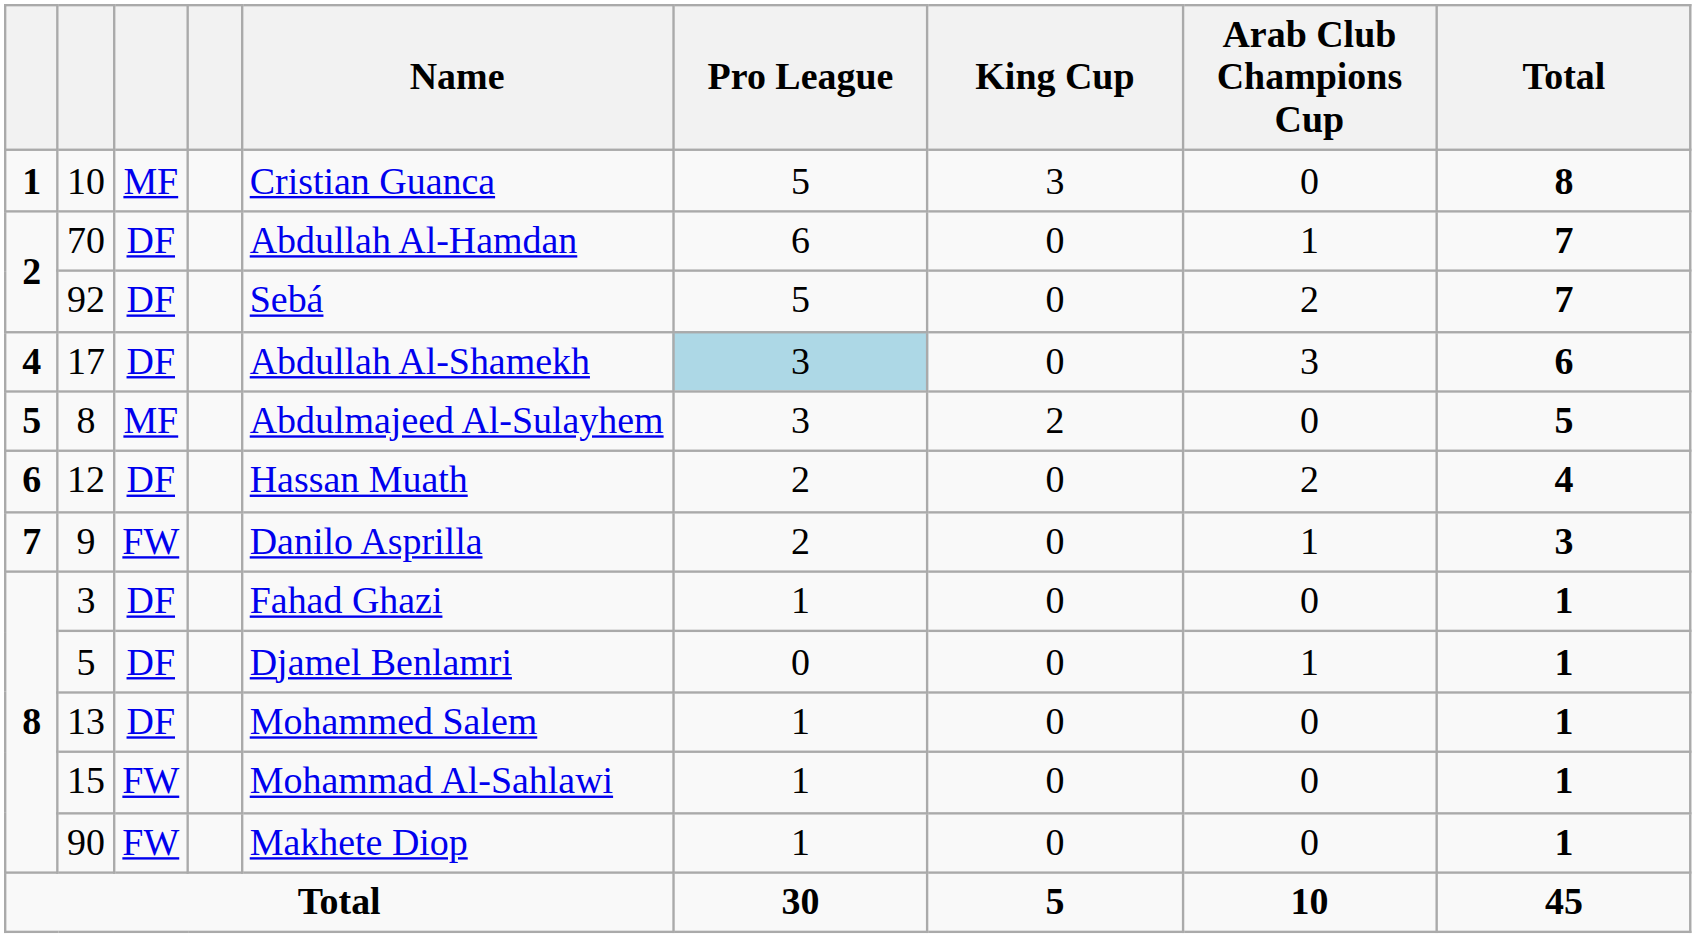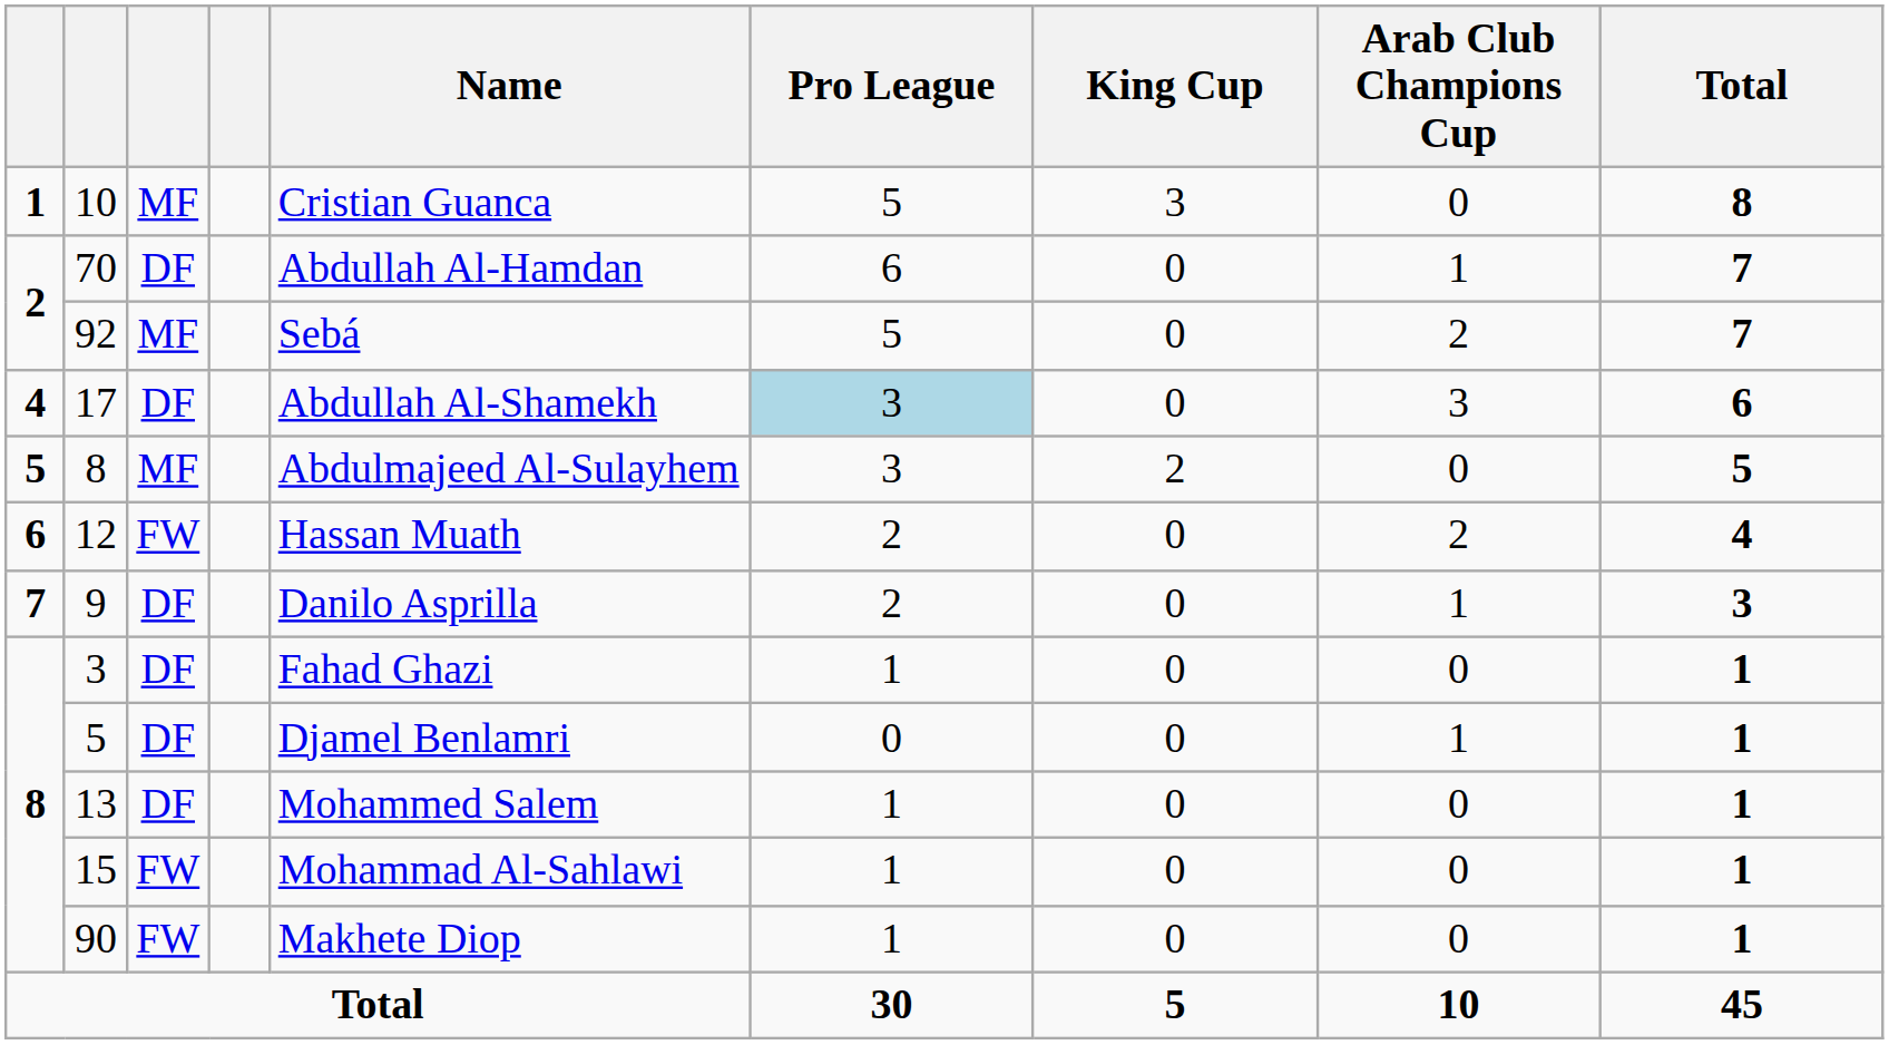92 | column 3: DF -> MF
12 | column 3: DF -> FW
9 | column 3: FW -> DF
